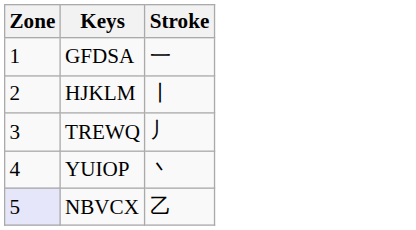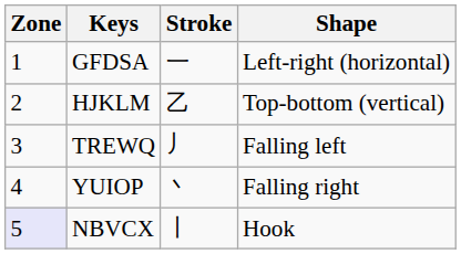+ column: Shape | Left-right (horizontal) | Top-bottom (vertical) | Falling left | Falling right | Hook
HJKLM | Stroke: 丨 -> 乙
NBVCX | Stroke: 乙 -> 丨
